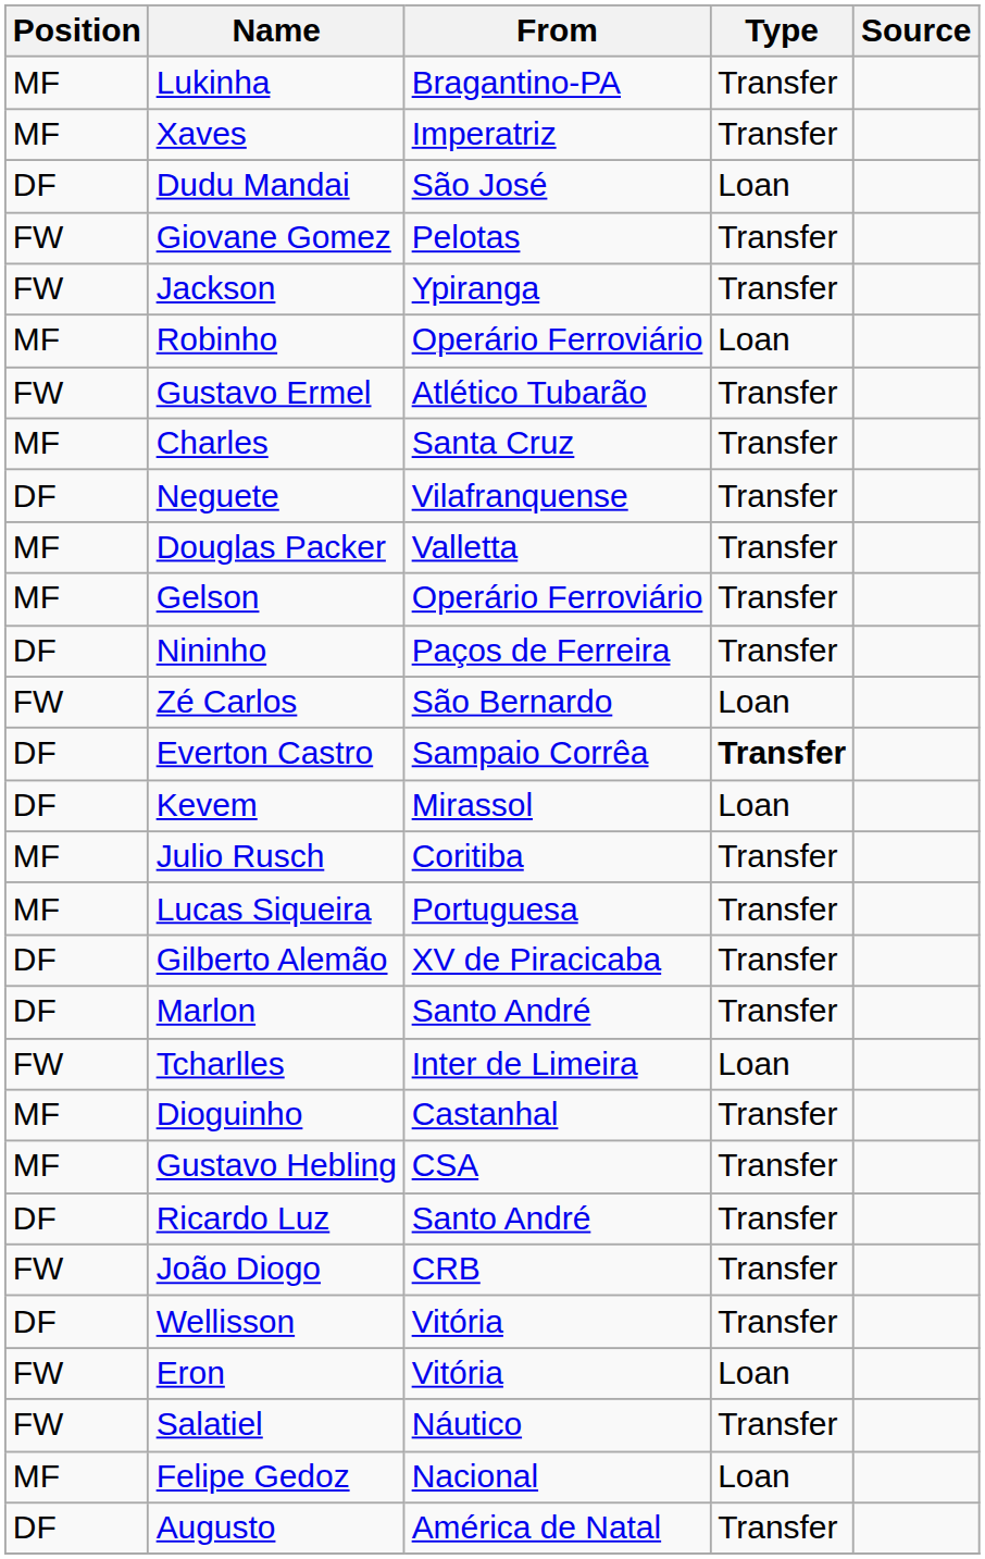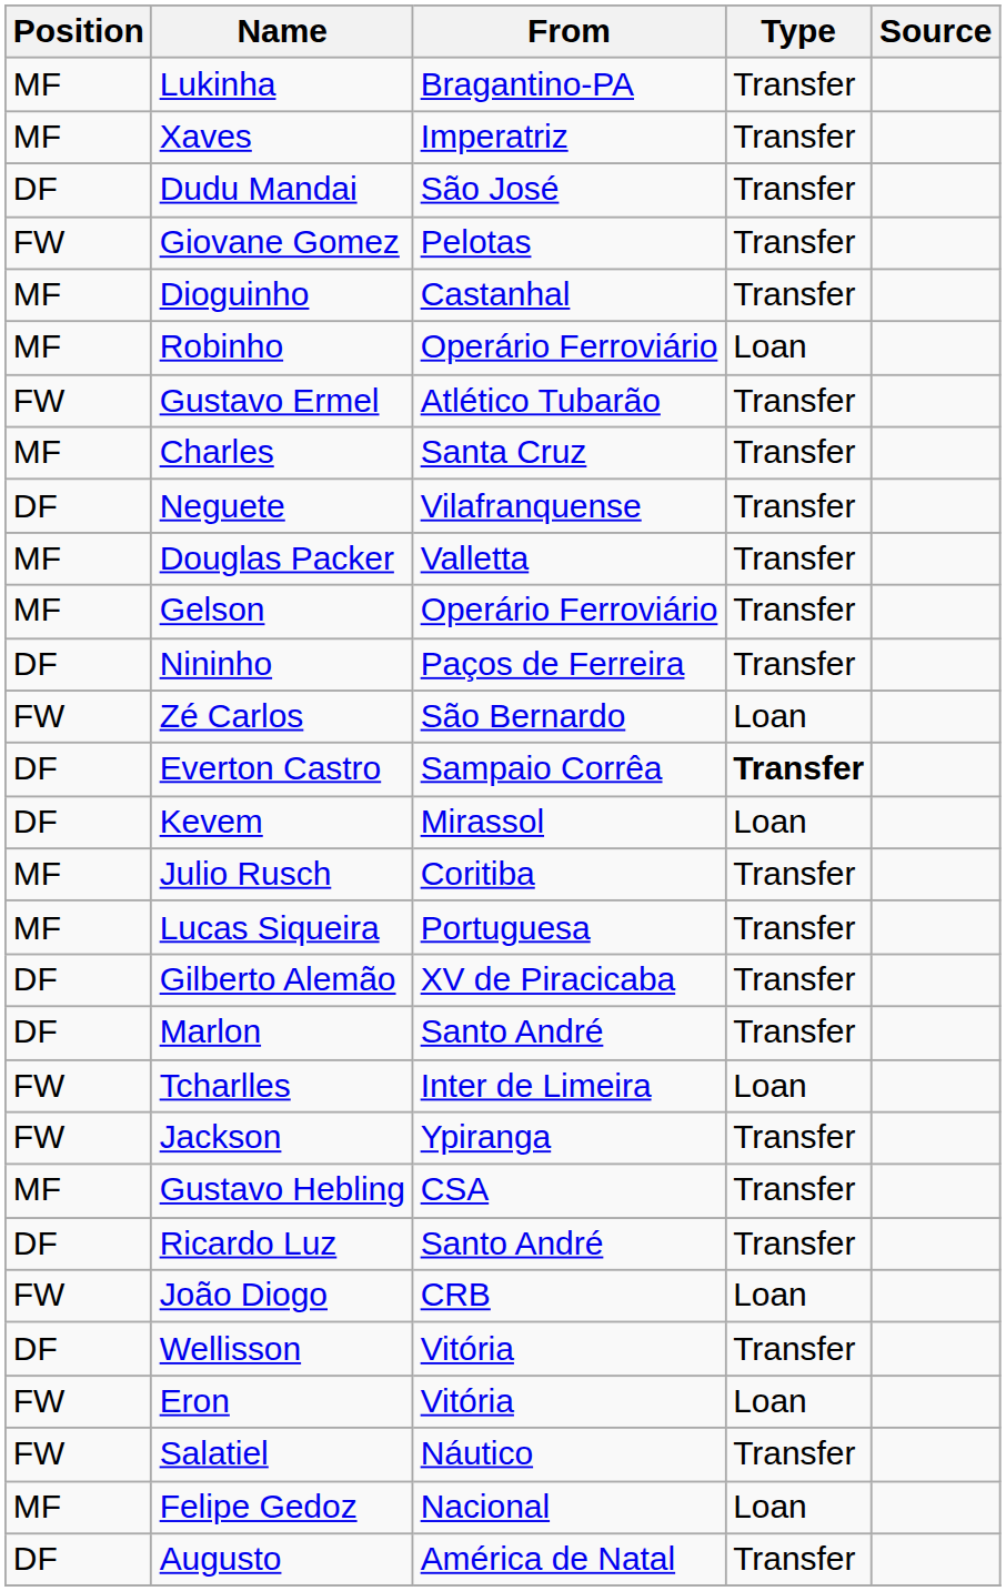Dudu Mandai | Type: Loan -> Transfer
rows swapped: Jackson <-> Dioguinho
João Diogo | Type: Transfer -> Loan
